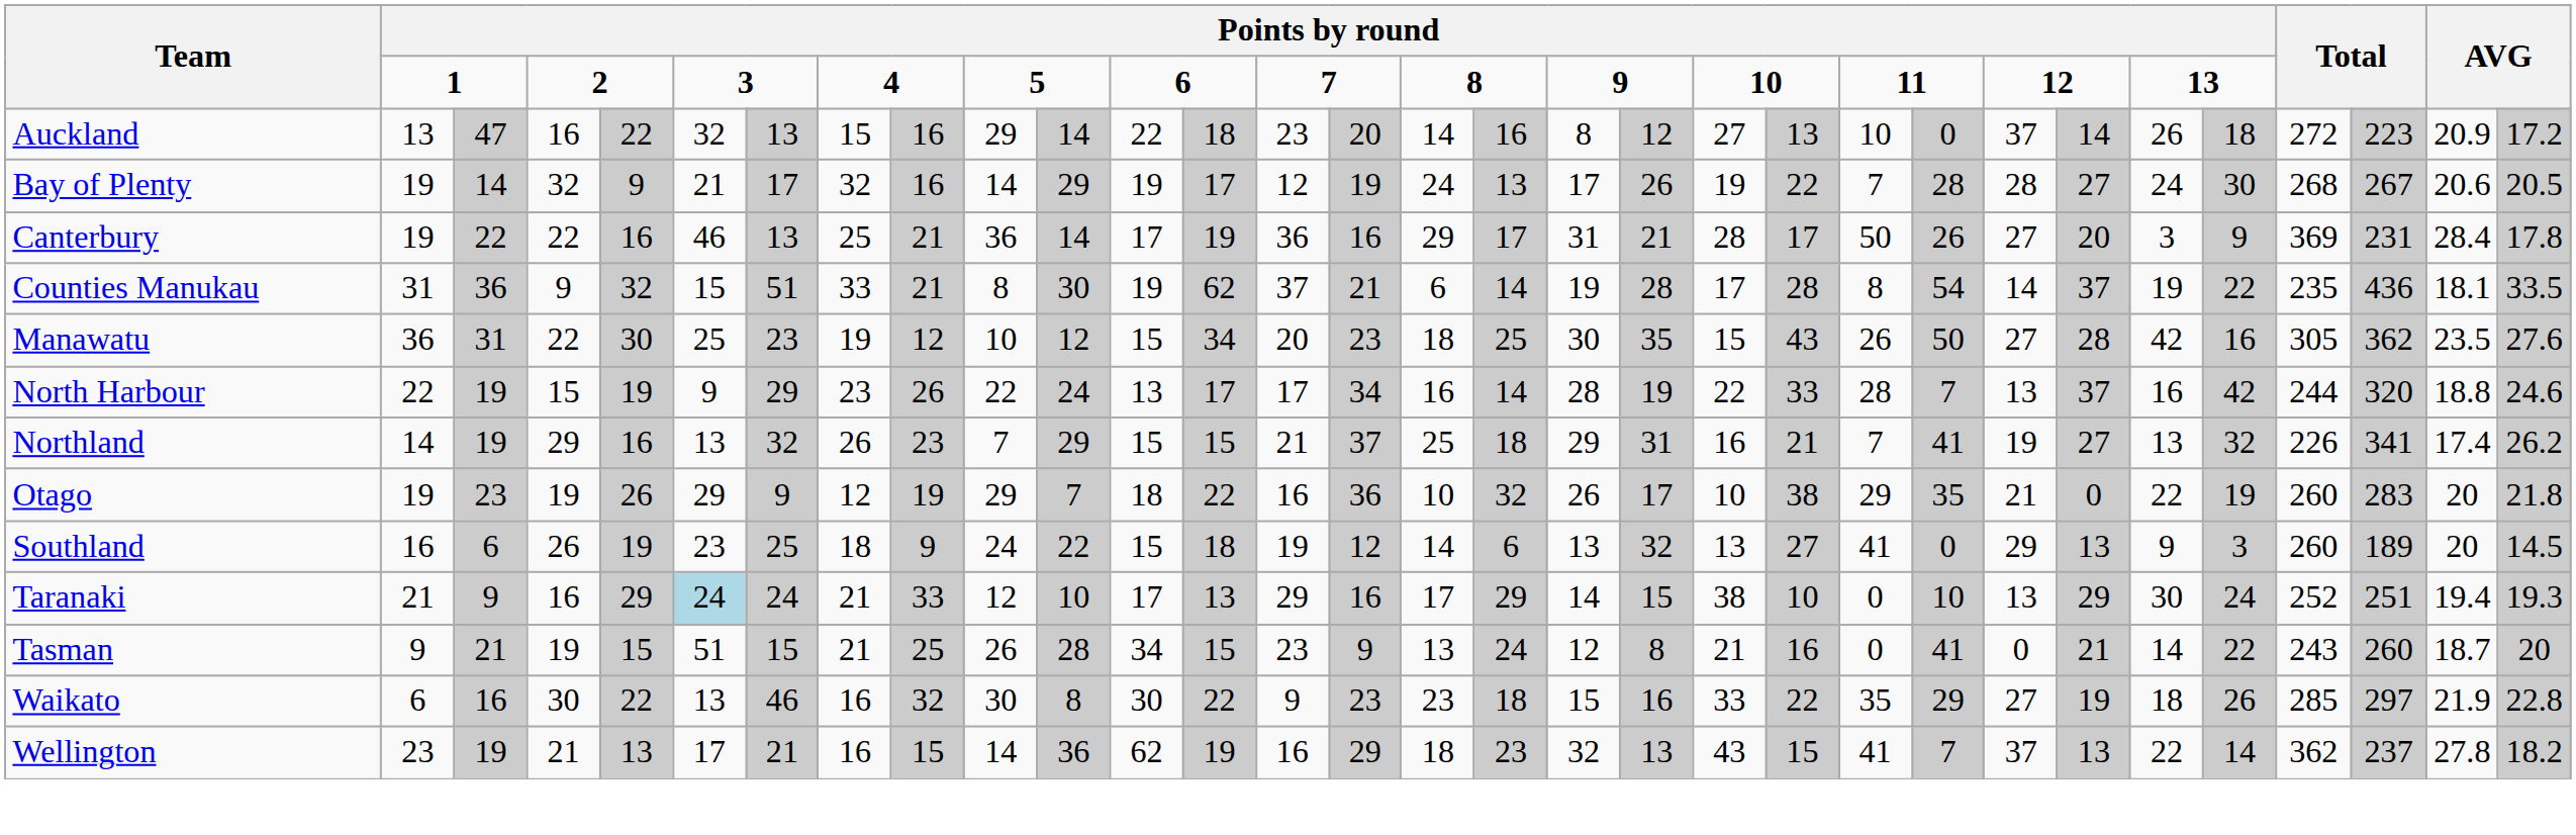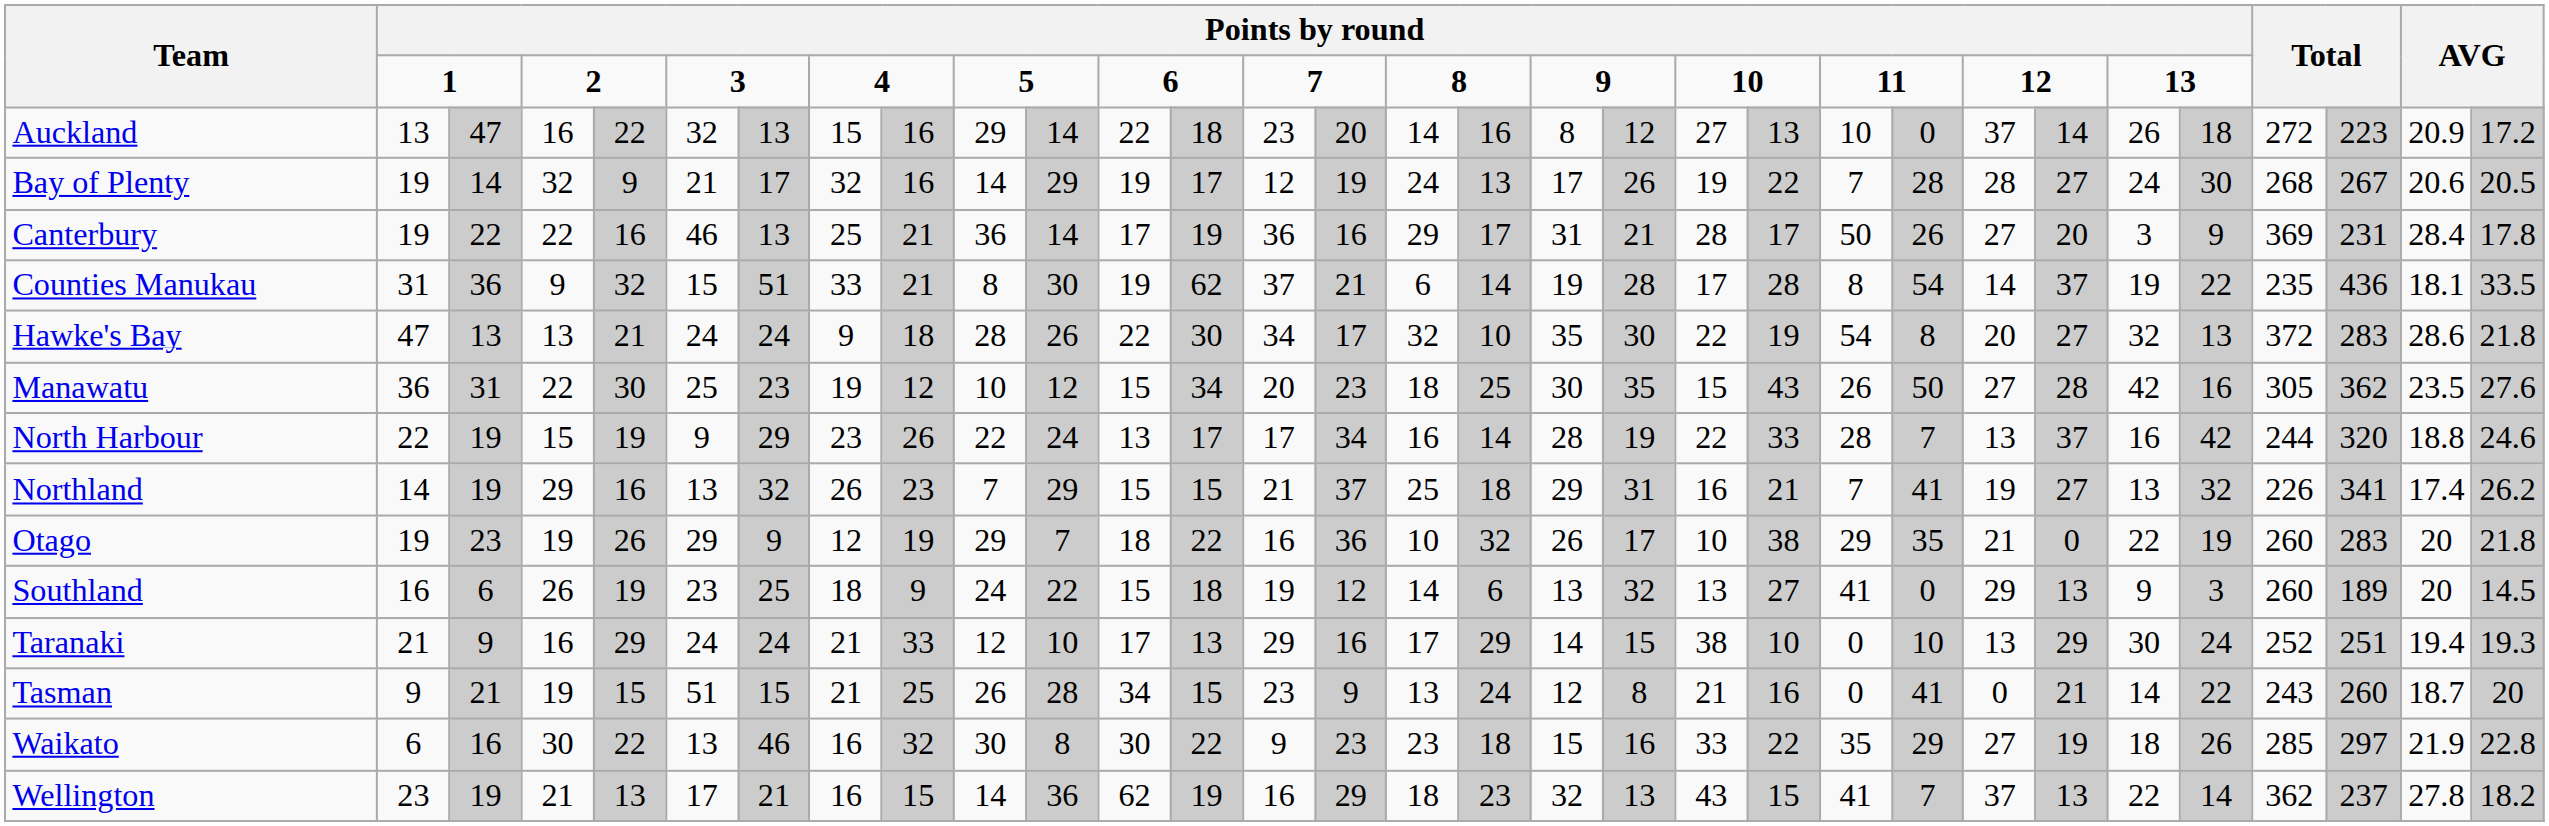+ row: Hawke's Bay | 47 | 13 | 13 | 21 | 24 | 24 | 9 | 18 | 28 | 26 | 22 | 30 | 34 | 17 | 32 | 10 | 35 | 30 | 22 | 19 | 54 | 8 | 20 | 27 | 32 | 13 | 372 | 283 | 28.6 | 21.8
Taranaki | column 6: lightblue background -> no background
